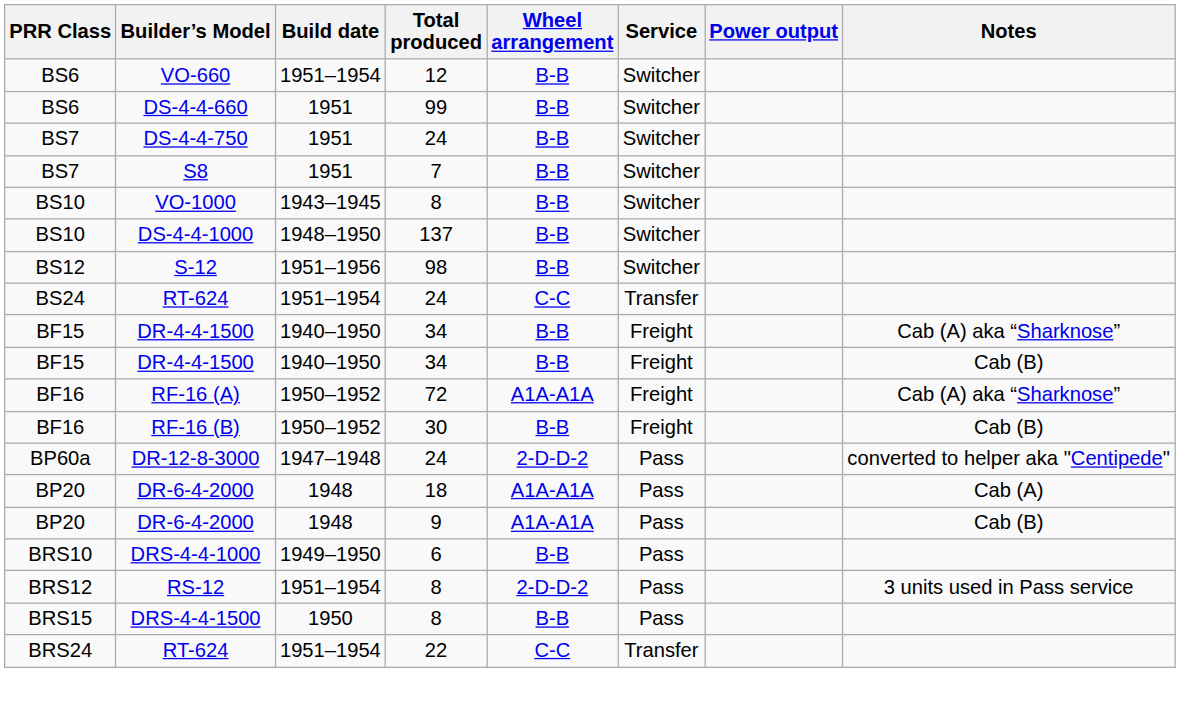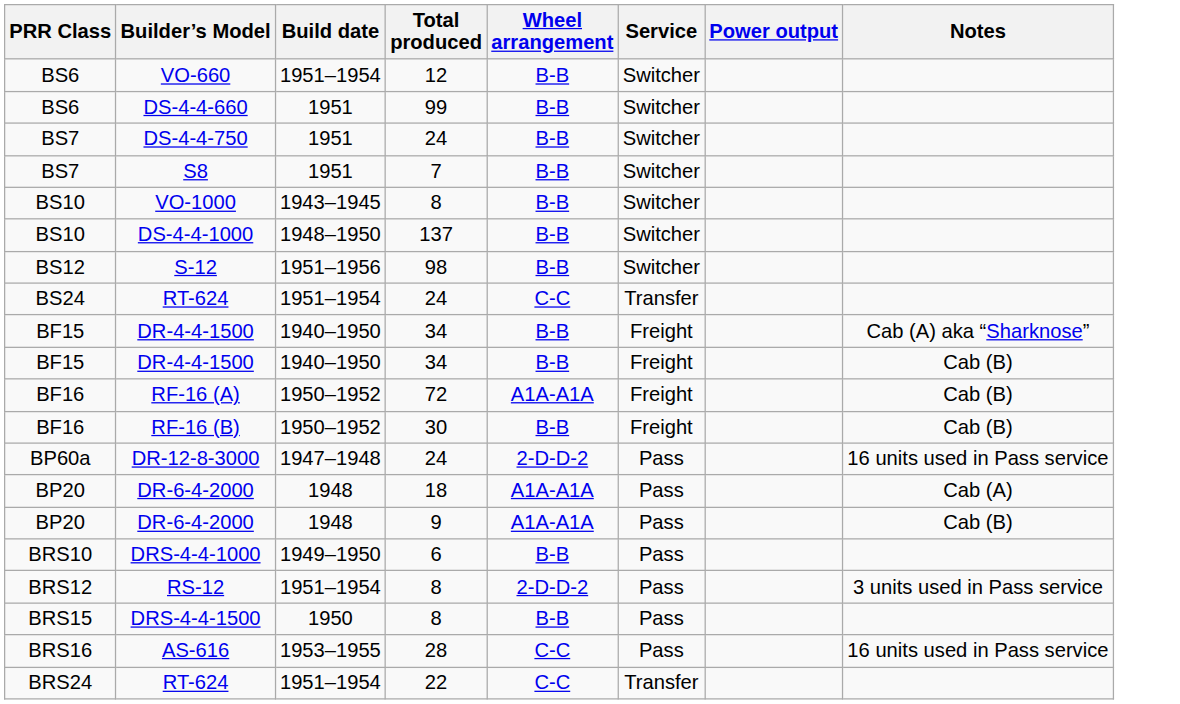RF-16 (A) | Notes: Cab (A) aka “Sharknose” -> Cab (B)
DR-12-8-3000 | Notes: converted to helper aka "Centipede" -> 16 units used in Pass service
+ row: BRS16 | AS-616 | 1953–1955 | 28 | C-C | Pass | 16 units used in Pass service
